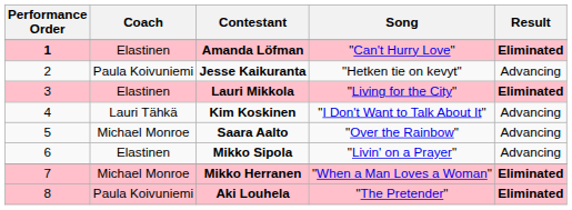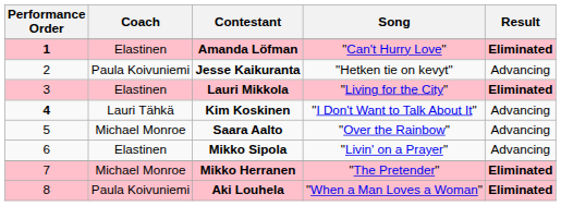Kim Koskinen | Performance Order: normal -> bold
Mikko Herranen | Song: "When a Man Loves a Woman" -> "The Pretender"
Aki Louhela | Song: "The Pretender" -> "When a Man Loves a Woman"
